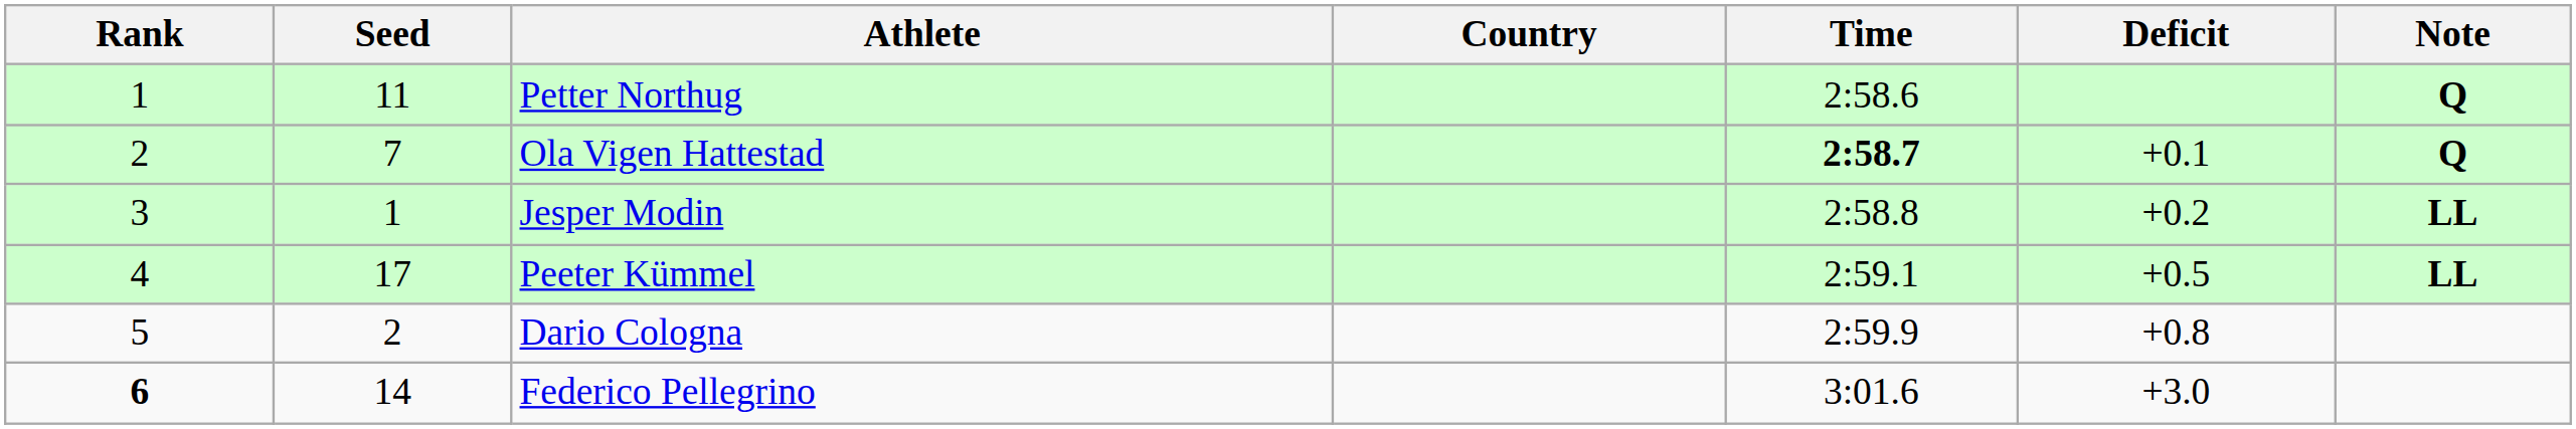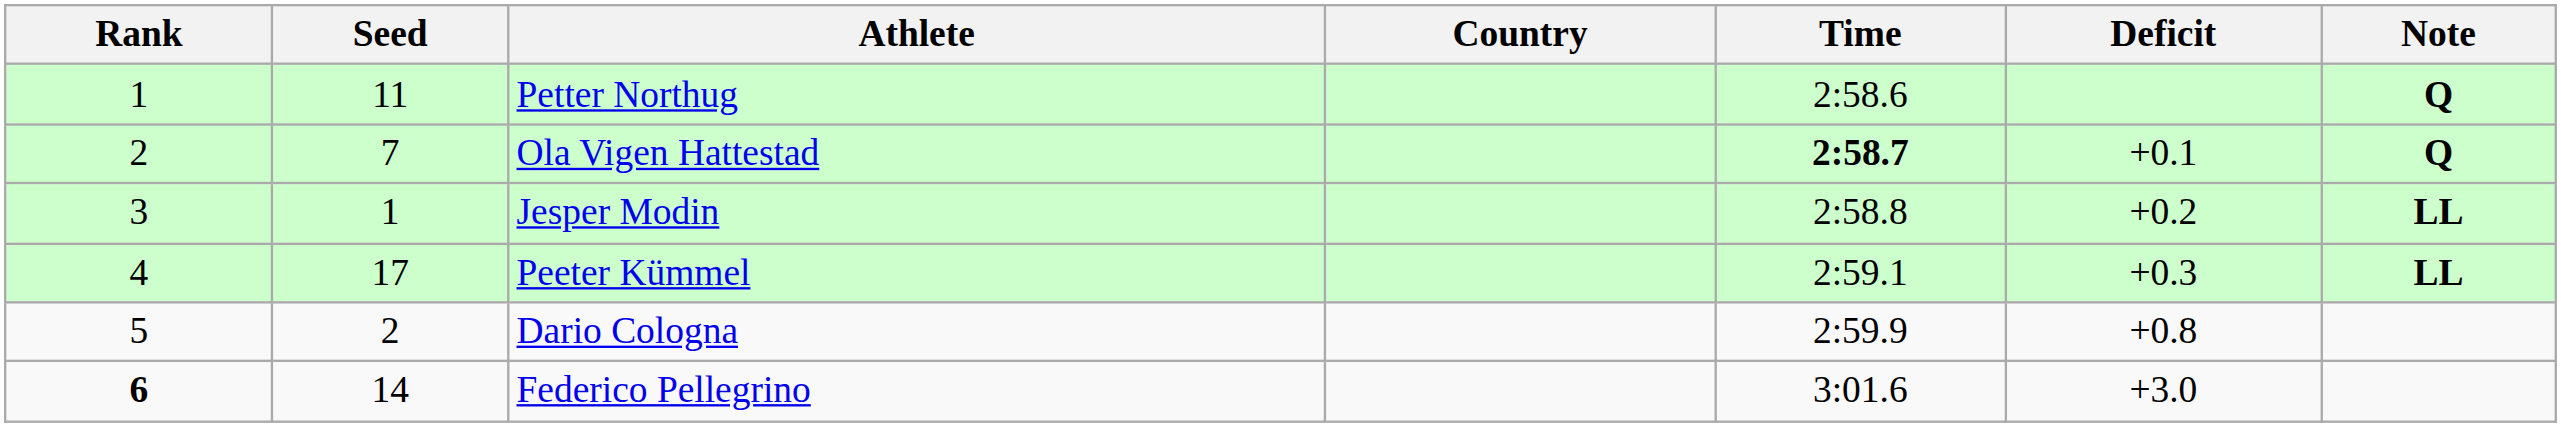Peeter Kümmel | Deficit: +0.5 -> +0.3
